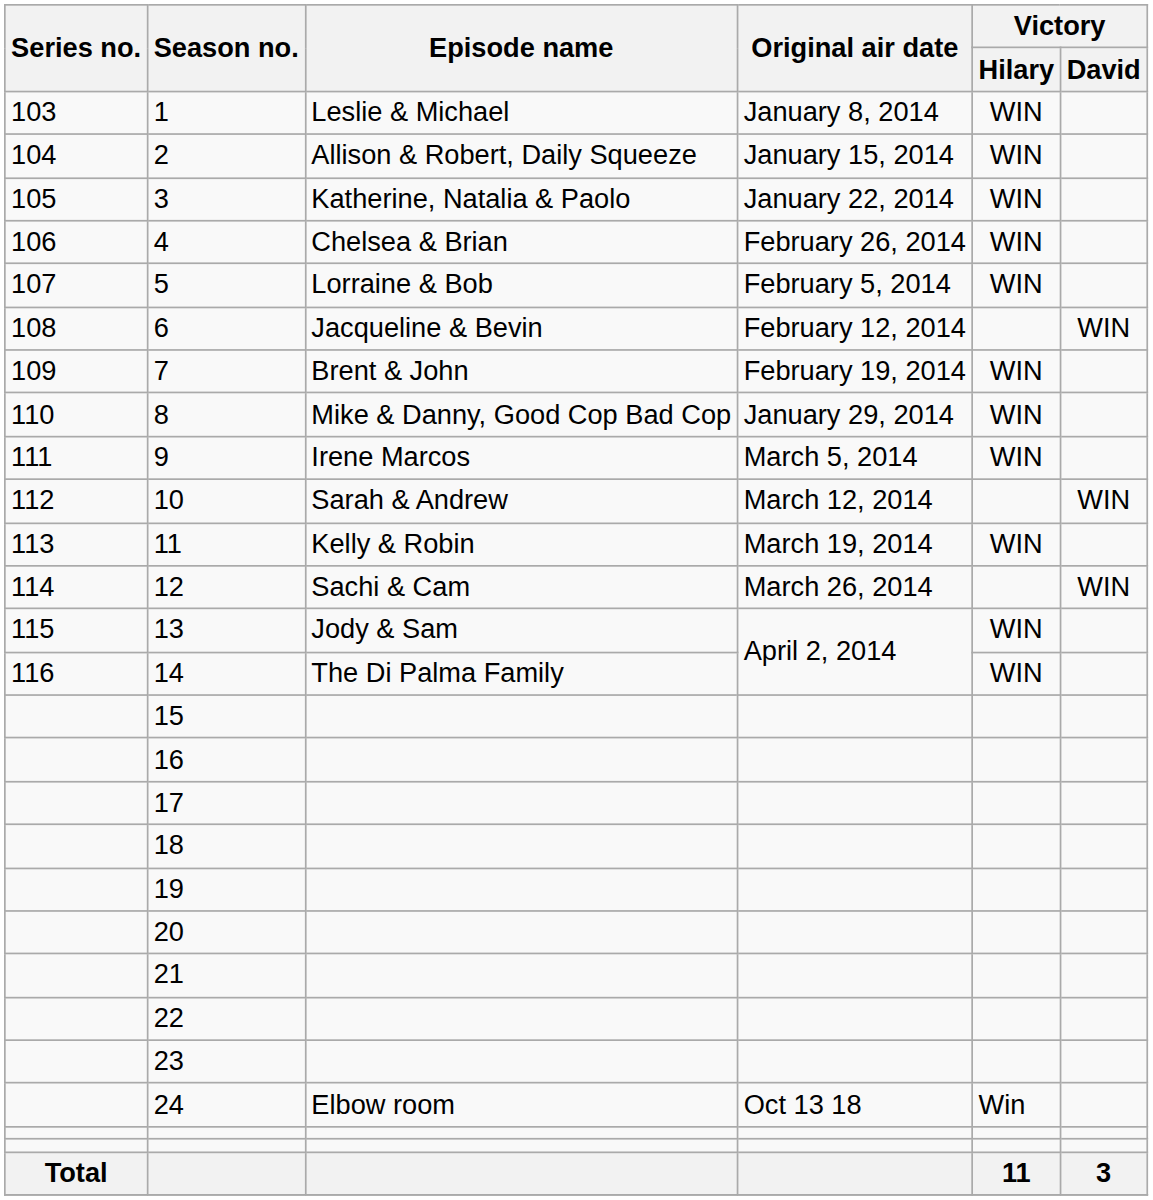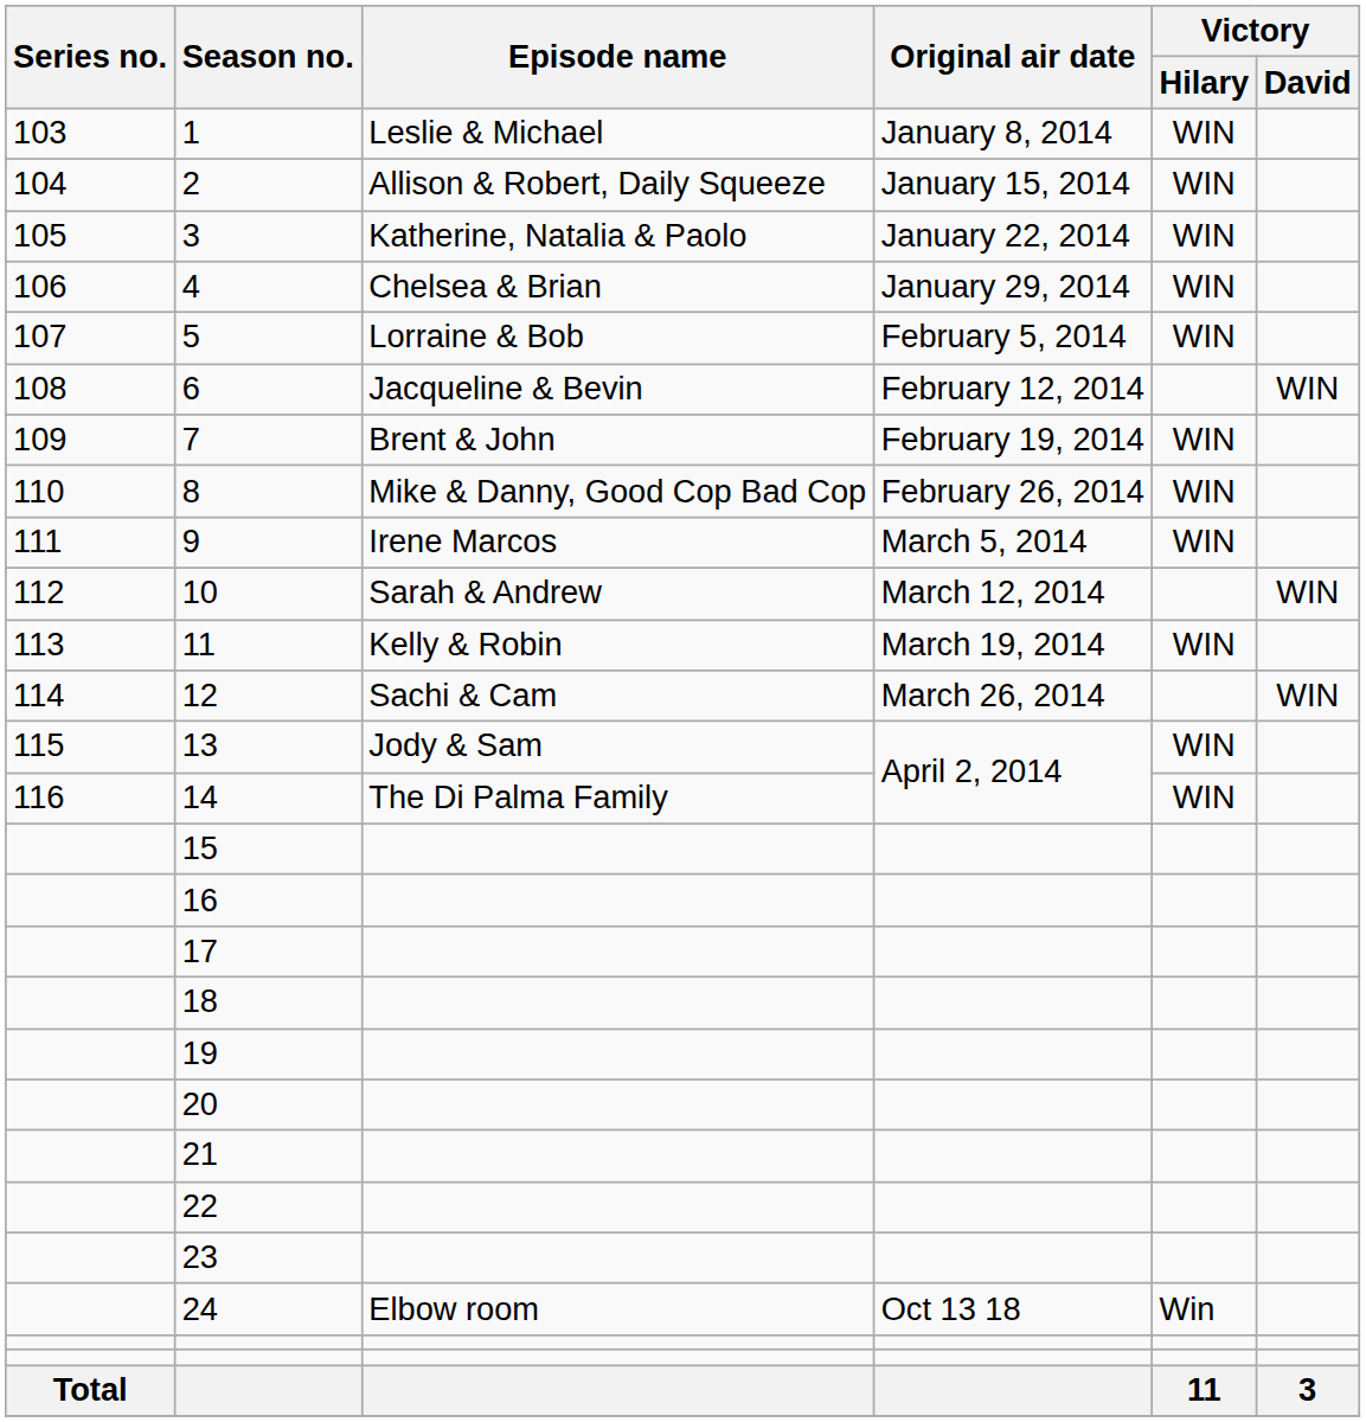4 | Original air date: February 26, 2014 -> January 29, 2014
8 | Original air date: January 29, 2014 -> February 26, 2014
